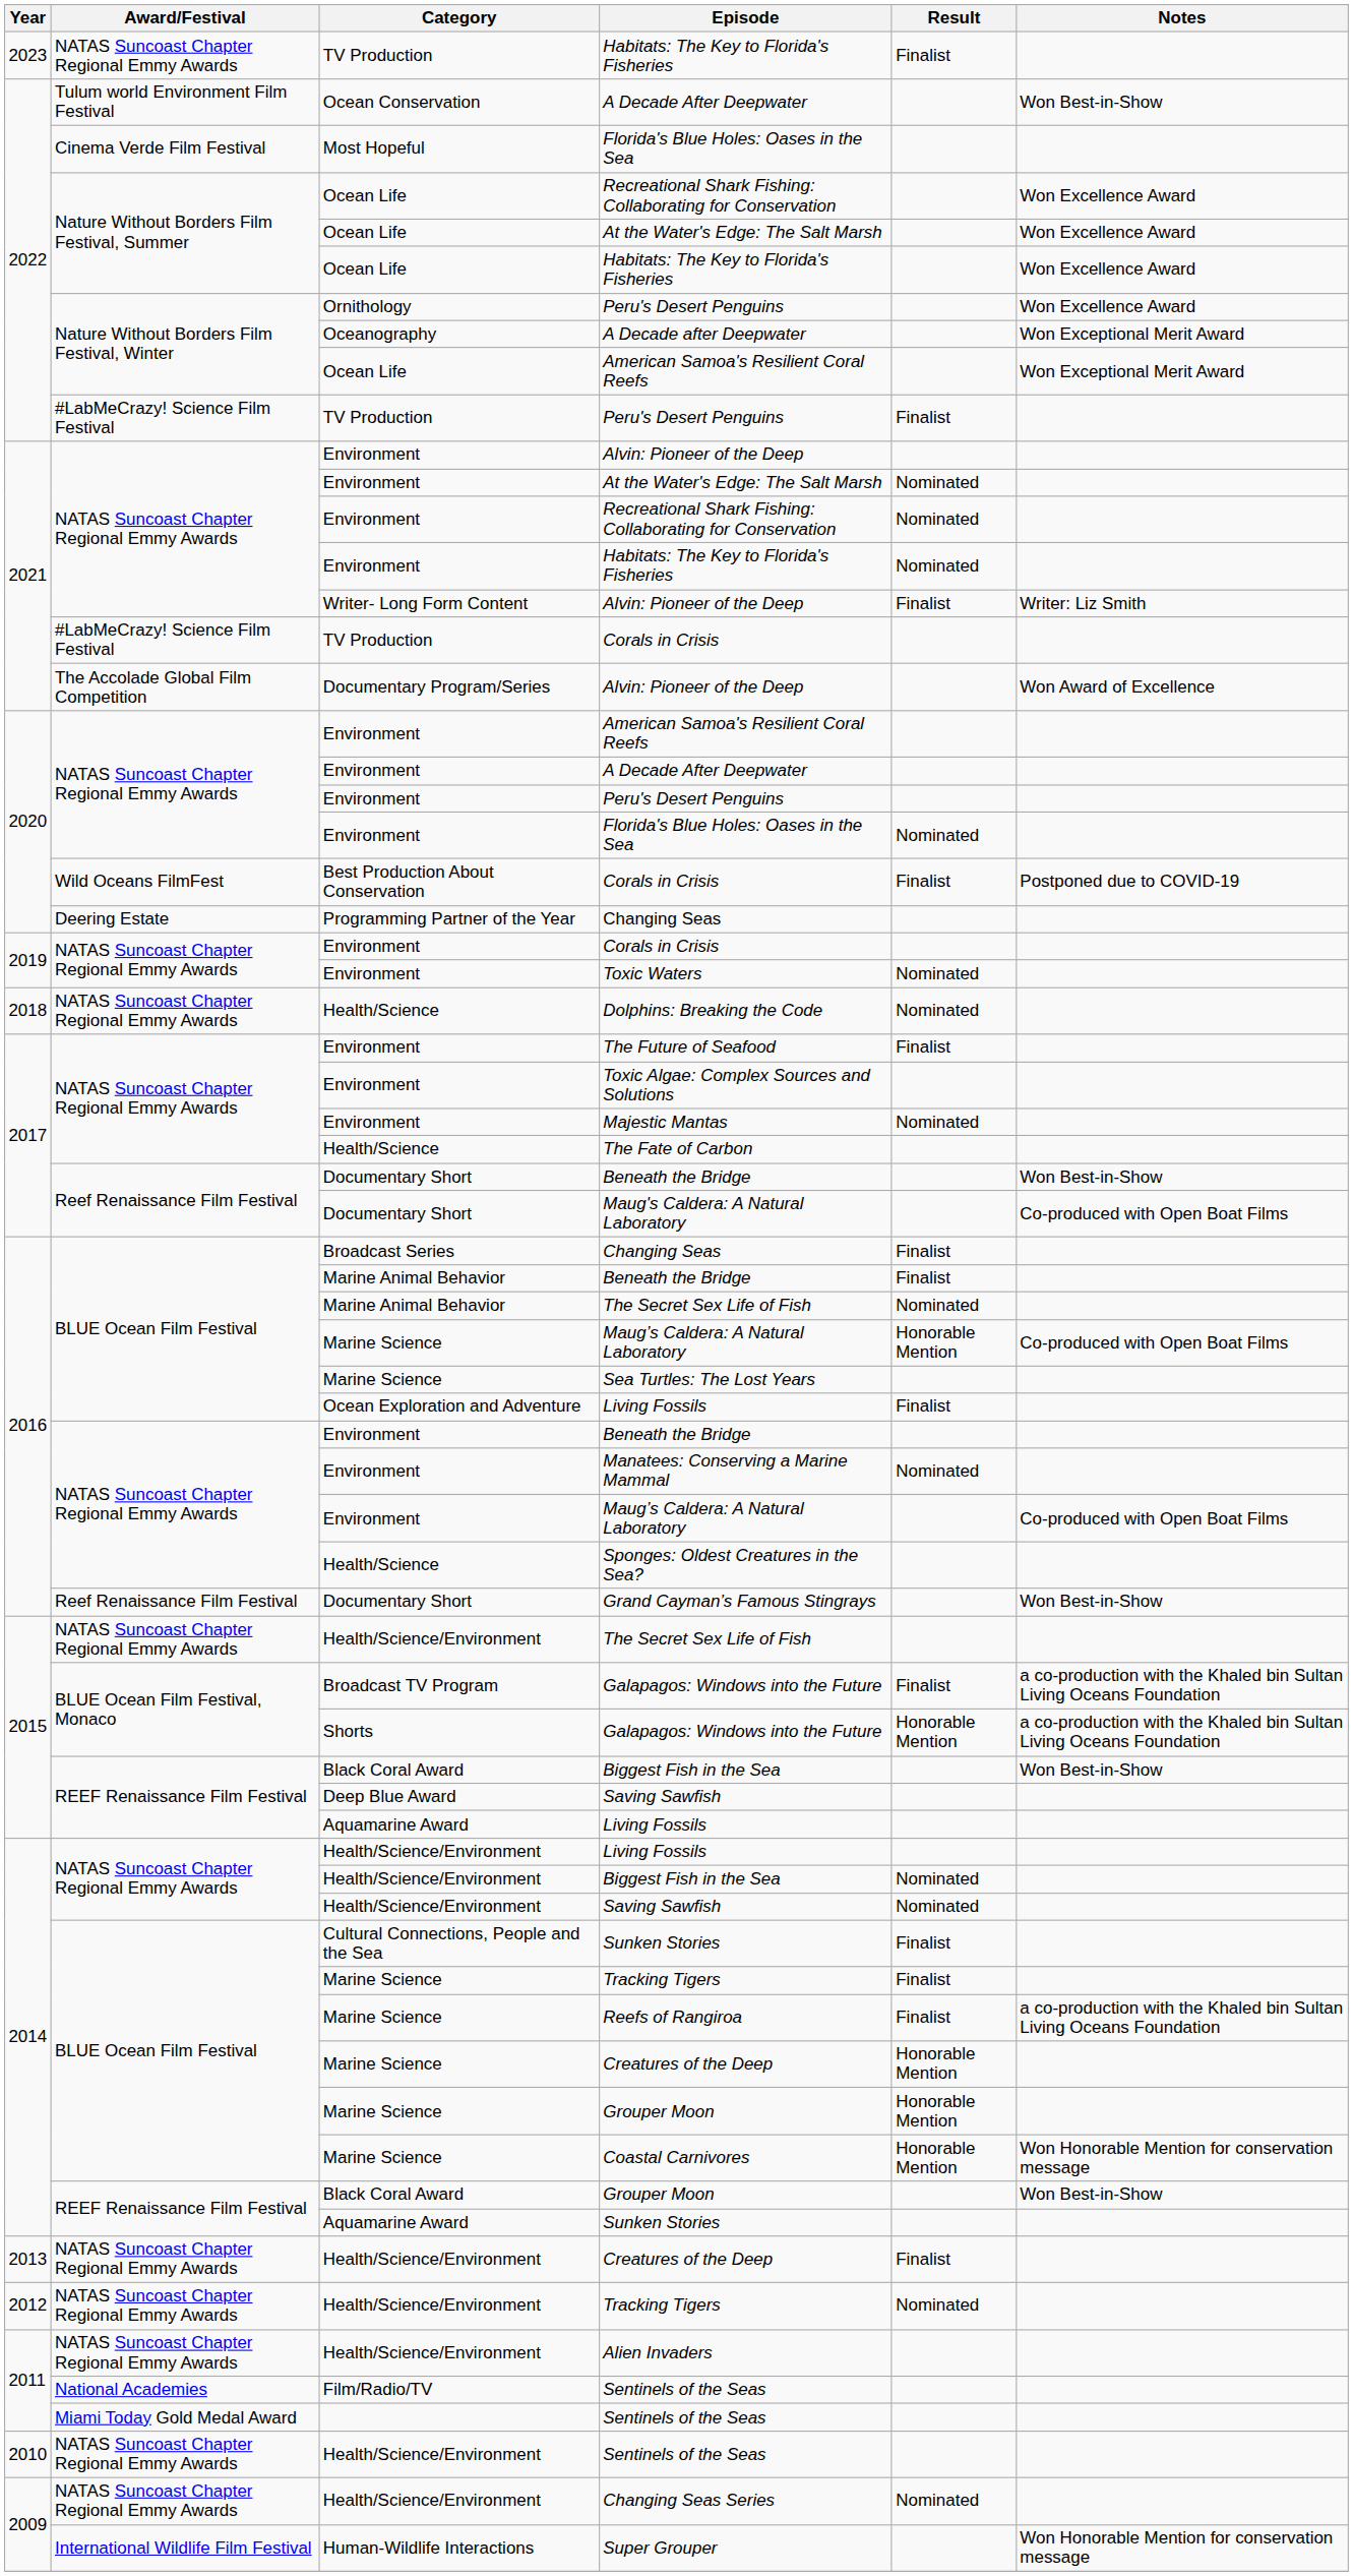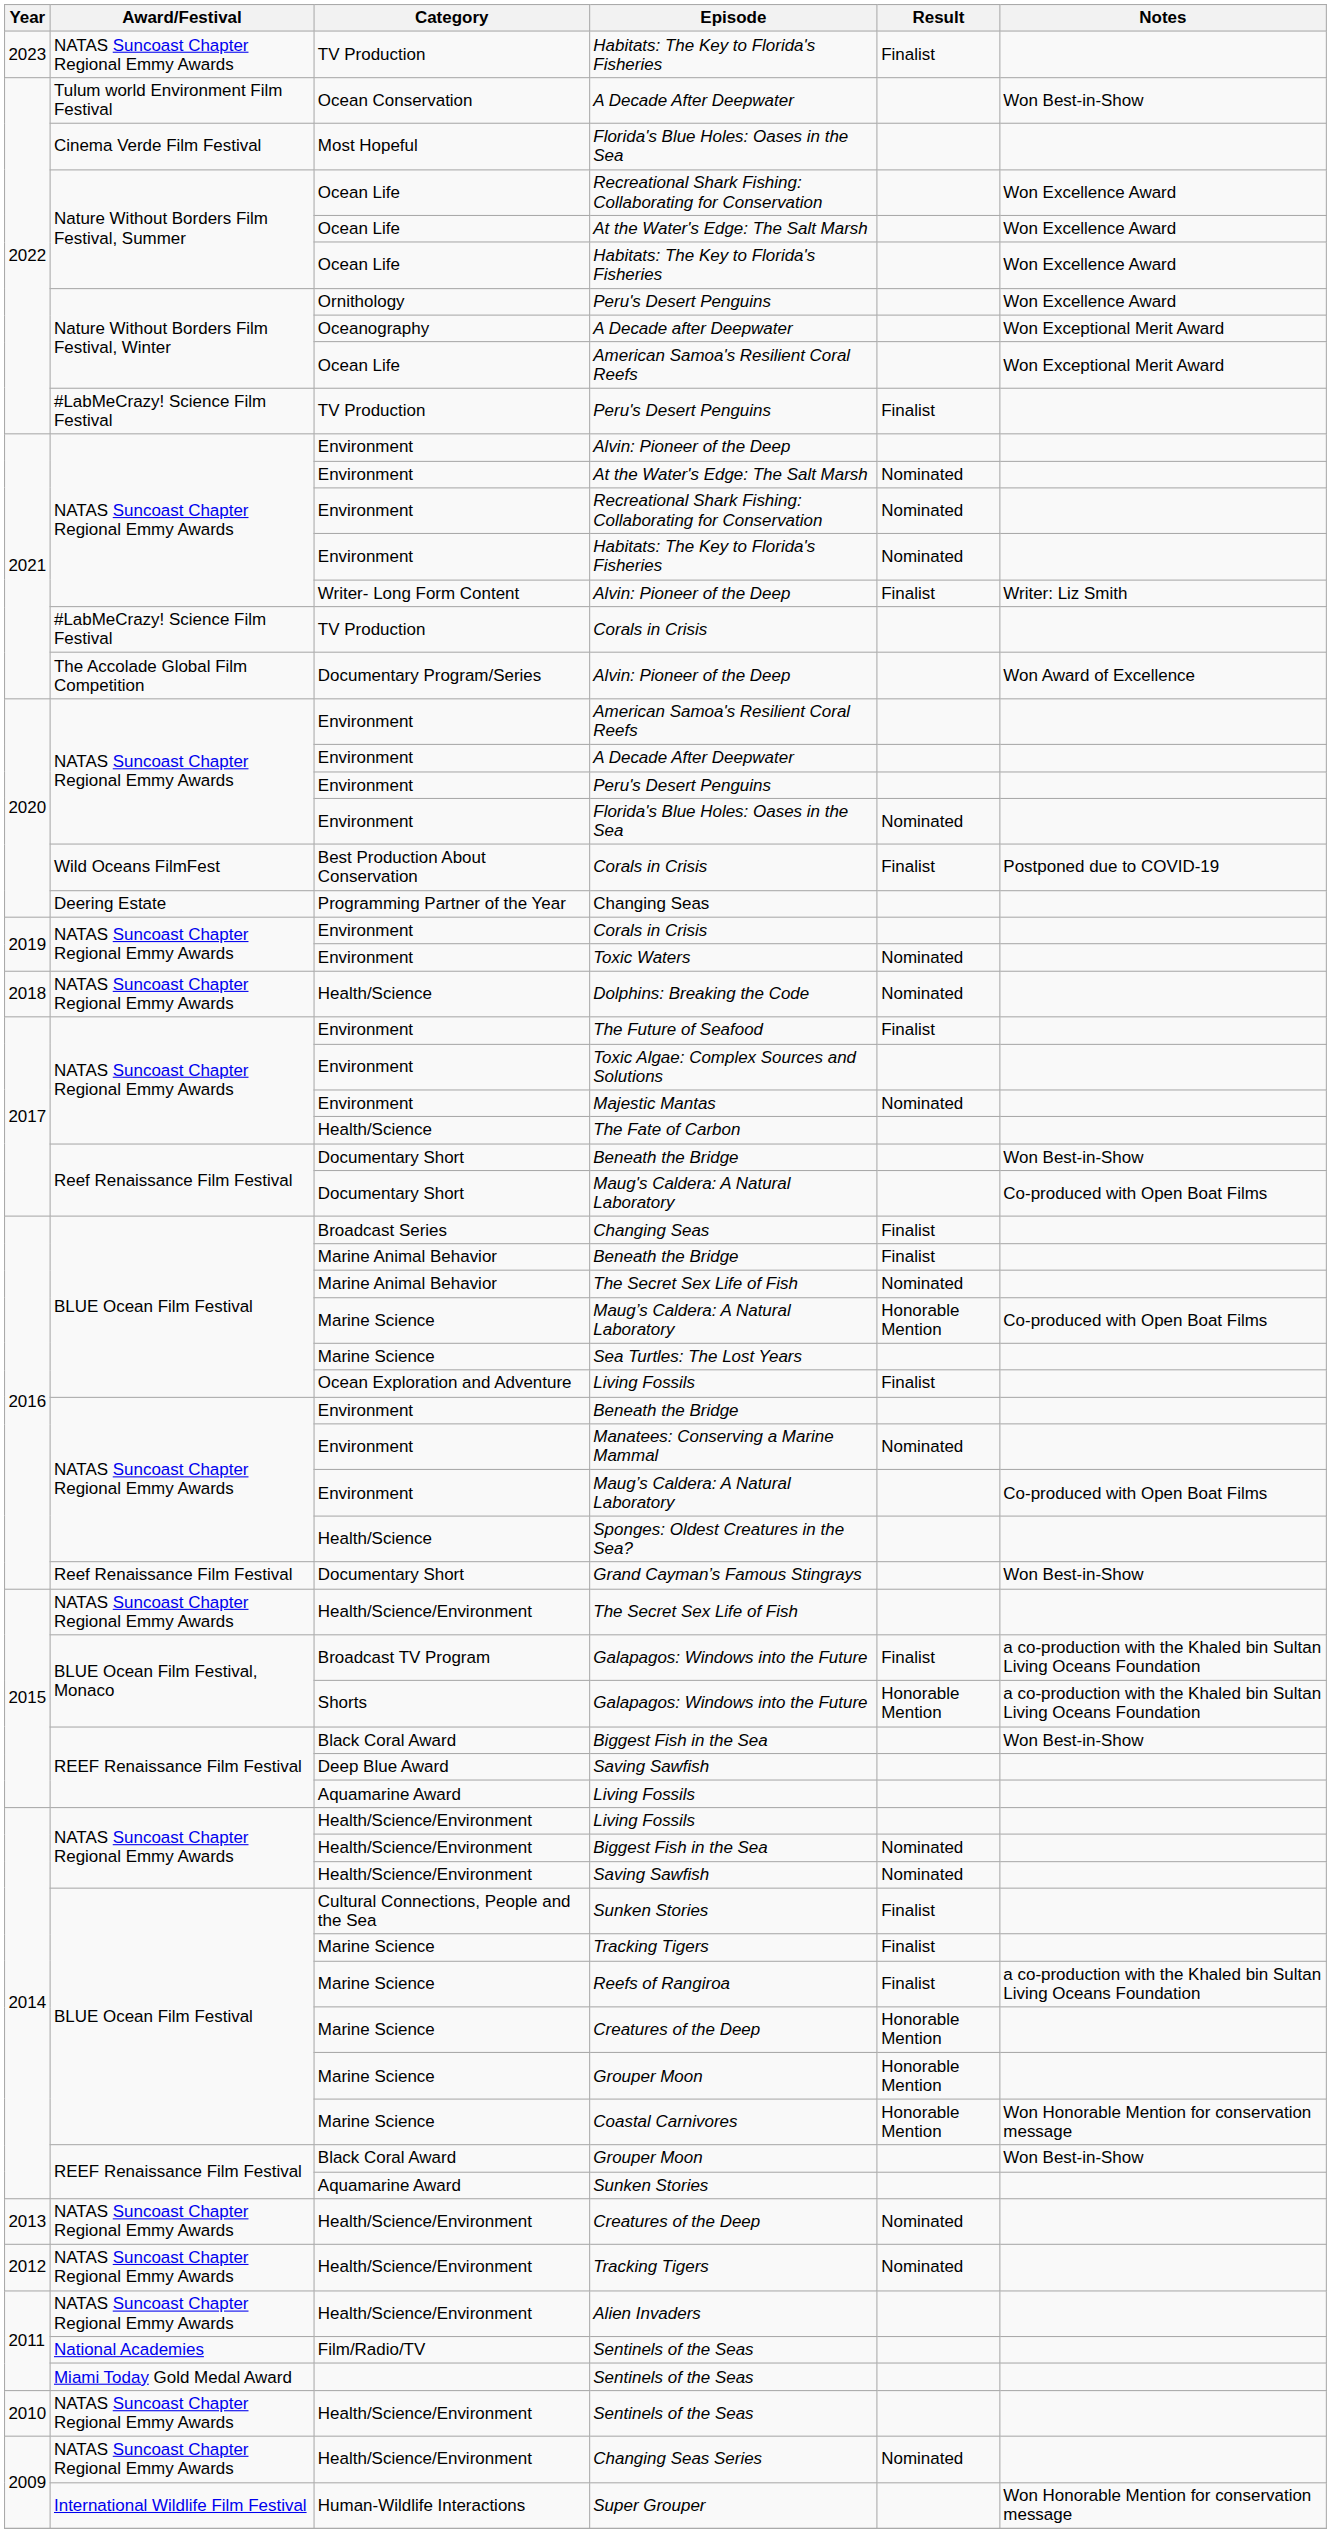Health/Science/Environment / Creatures of the Deep | Result: Finalist -> Nominated
